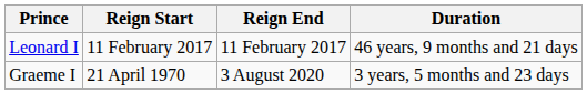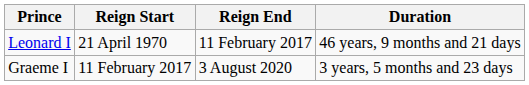Leonard I | Reign Start: 11 February 2017 -> 21 April 1970
Graeme I | Reign Start: 21 April 1970 -> 11 February 2017
